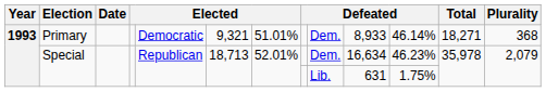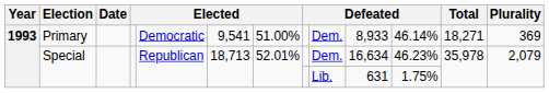Primary | column 6: 9,321 -> 9,541
Primary | column 7: 51.01% -> 51.00%
Primary | Plurality: 368 -> 369
